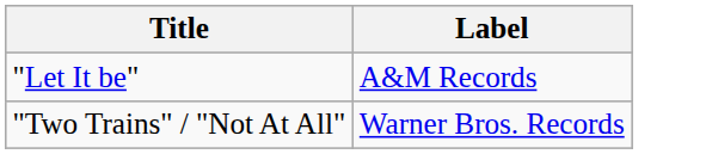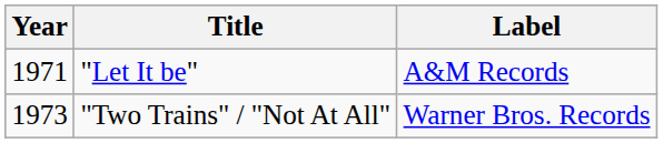+ column: Year | 1971 | 1973
